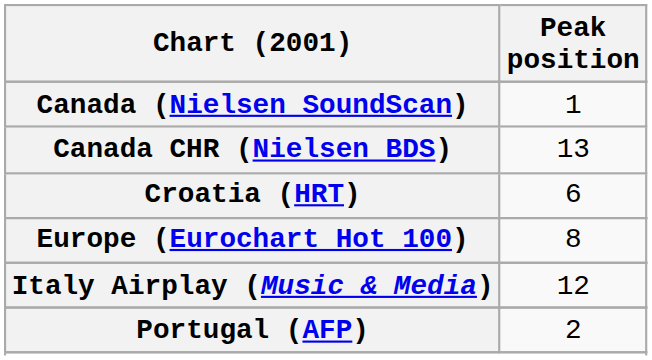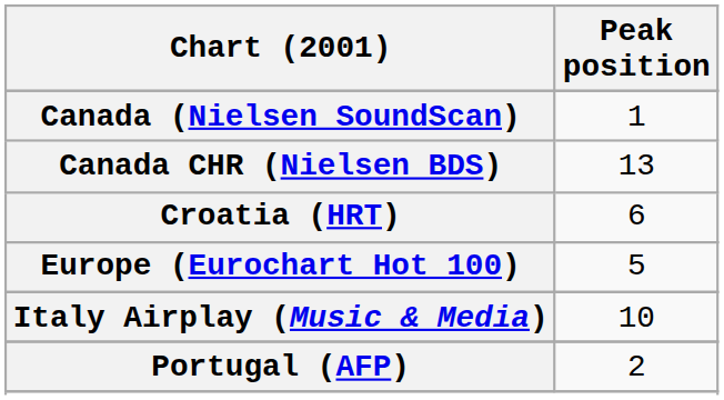Europe (Eurochart Hot 100) | Peak position: 8 -> 5
Italy Airplay (Music & Media) | Peak position: 12 -> 10
